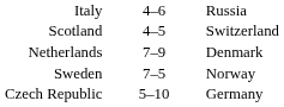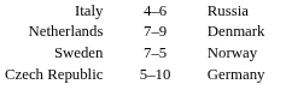- row: Scotland | 4–5 | Switzerland
